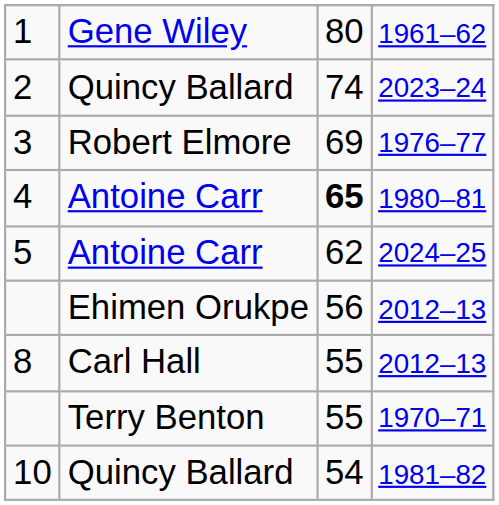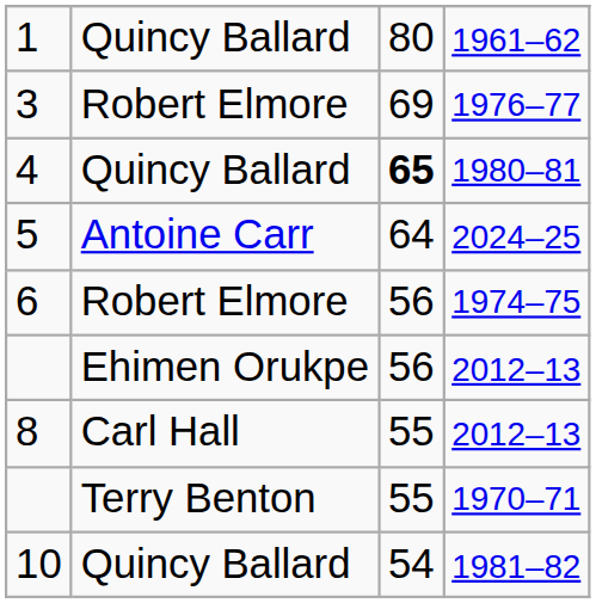1 | column 2: Gene Wiley -> Quincy Ballard
- row: 2 | Quincy Ballard | 74 | 2023–24
4 | column 2: Antoine Carr -> Quincy Ballard
5 | column 3: 62 -> 64
+ row: 6 | Robert Elmore | 56 | 1974–75
